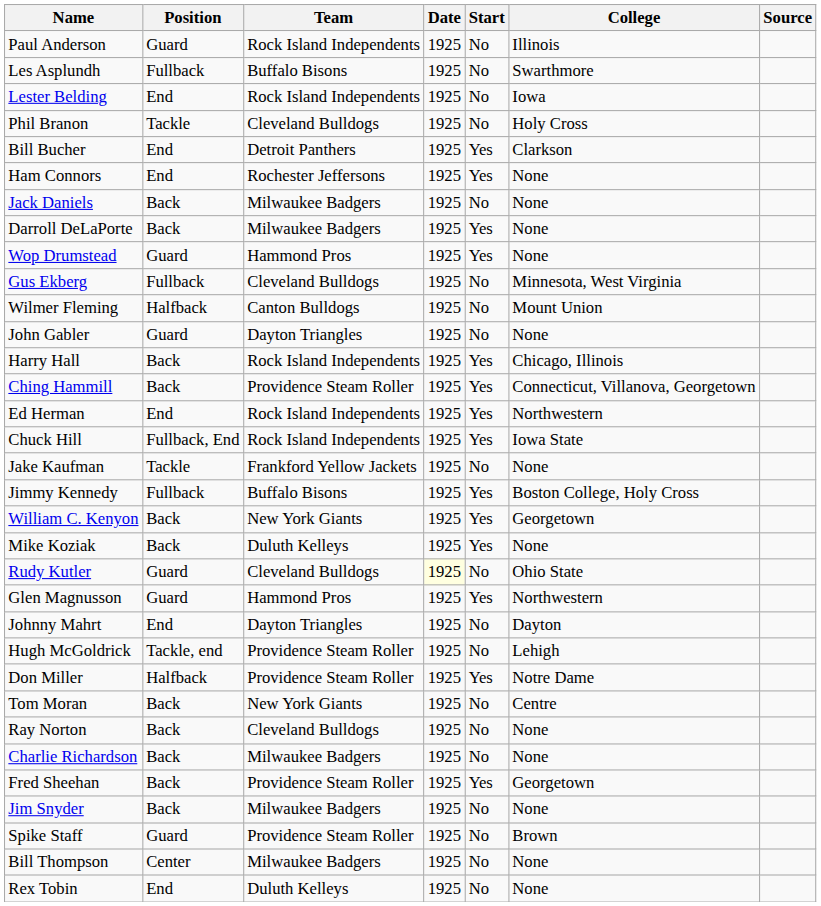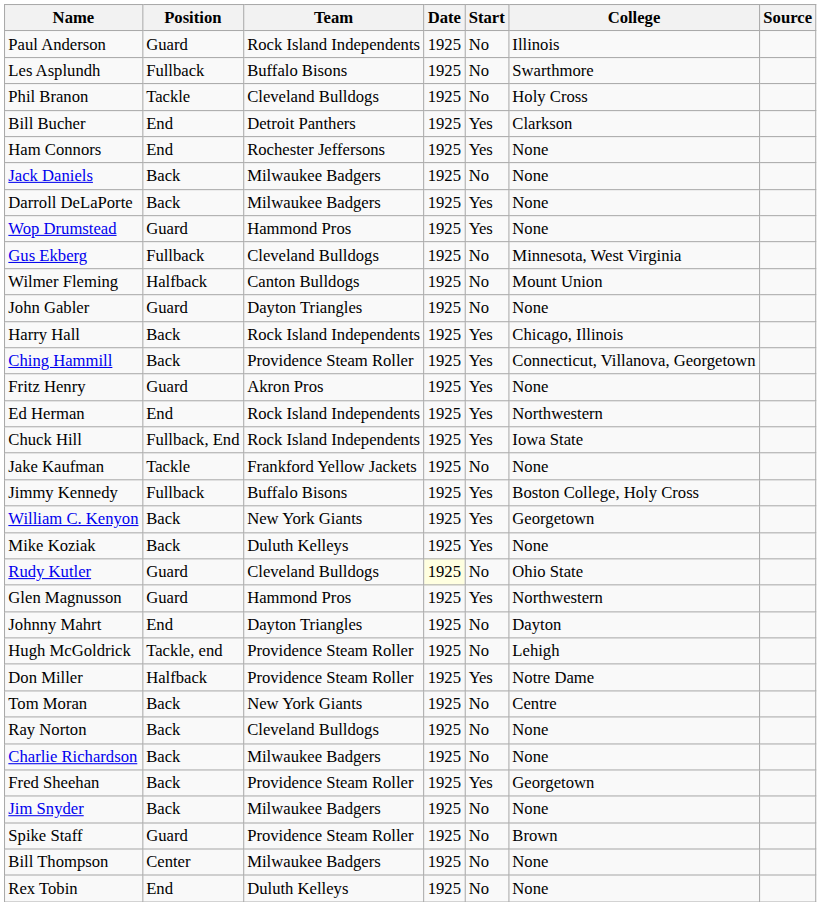- row: Lester Belding | End | Rock Island Independents | 1925 | No | Iowa
+ row: Fritz Henry | Guard | Akron Pros | 1925 | Yes | None
